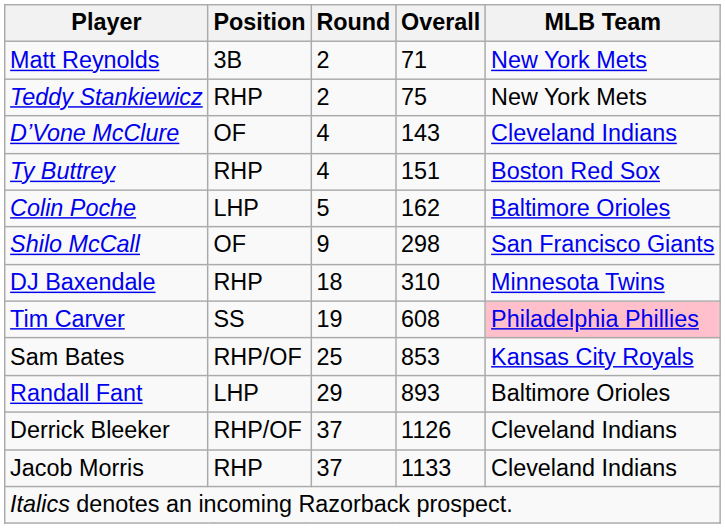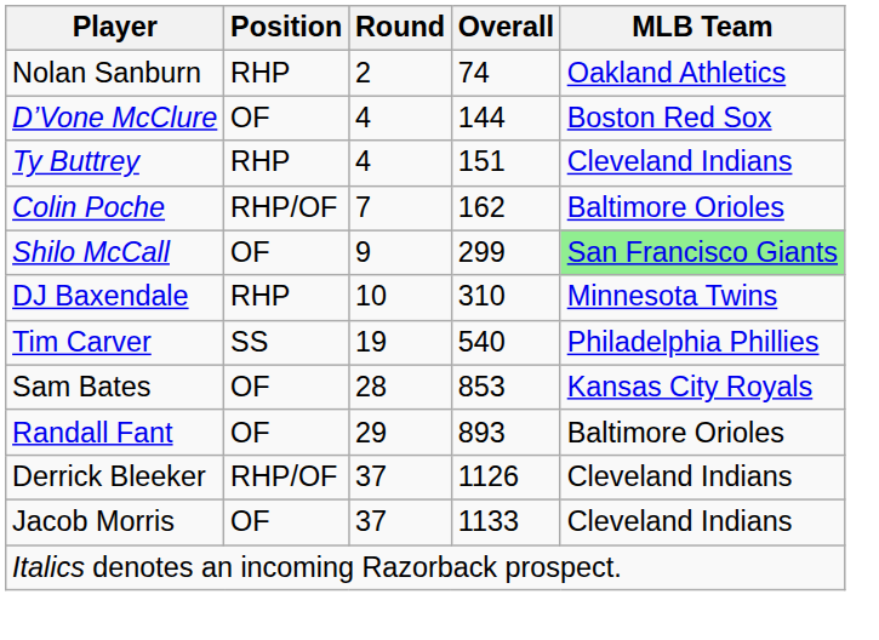- row: Matt Reynolds | 3B | 2 | 71 | New York Mets
+ row: Nolan Sanburn | RHP | 2 | 74 | Oakland Athletics
- row: Teddy Stankiewicz | RHP | 2 | 75 | New York Mets
D’Vone McClure | Overall: 143 -> 144
D’Vone McClure | MLB Team: Cleveland Indians -> Boston Red Sox
Ty Buttrey | MLB Team: Boston Red Sox -> Cleveland Indians
Colin Poche | Position: LHP -> RHP/OF
Colin Poche | Round: 5 -> 7
Shilo McCall | Overall: 298 -> 299
Shilo McCall | MLB Team: no background -> lightgreen background
DJ Baxendale | Round: 18 -> 10
Tim Carver | Overall: 608 -> 540
Tim Carver | MLB Team: pink background -> no background
Sam Bates | Position: RHP/OF -> OF
Sam Bates | Round: 25 -> 28
Randall Fant | Position: LHP -> OF
Jacob Morris | Position: RHP -> OF
